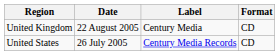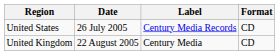rows swapped: United States <-> United Kingdom
